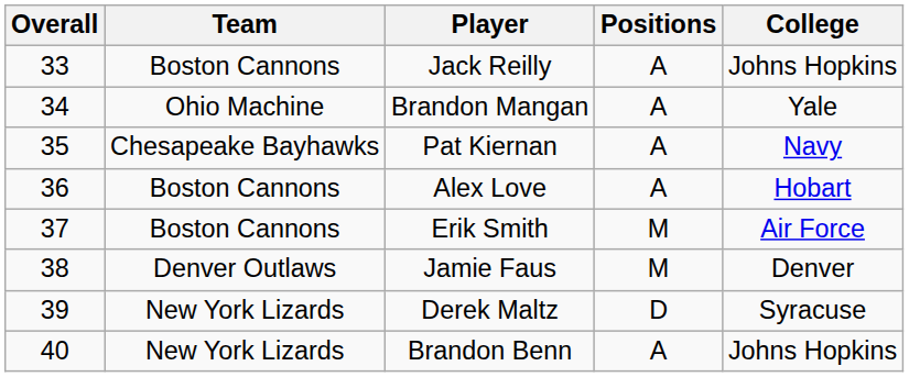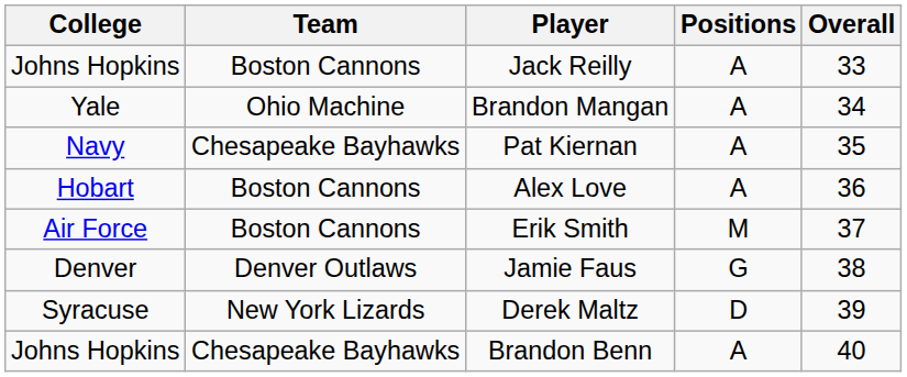columns swapped: Overall <-> College
Jamie Faus | Positions: M -> G
Brandon Benn | Team: New York Lizards -> Chesapeake Bayhawks
